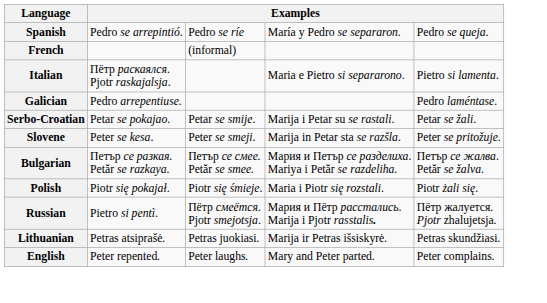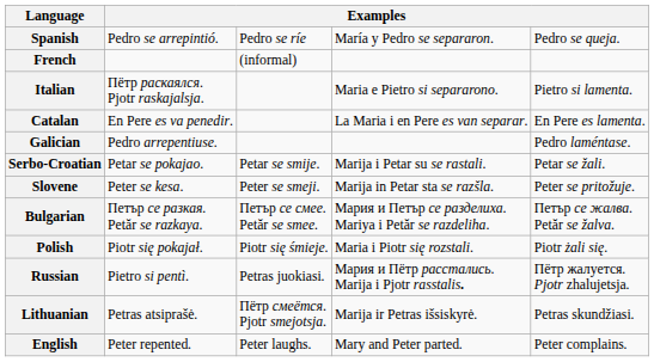+ row: Catalan | En Pere es va penedir. | La Maria i en Pere es van separar. | En Pere es lamenta.
Russian | column 3: Пётр cмеётся. Pjotr smejotsja. -> Petras juokiasi.
Lithuanian | column 3: Petras juokiasi. -> Пётр cмеётся. Pjotr smejotsja.
